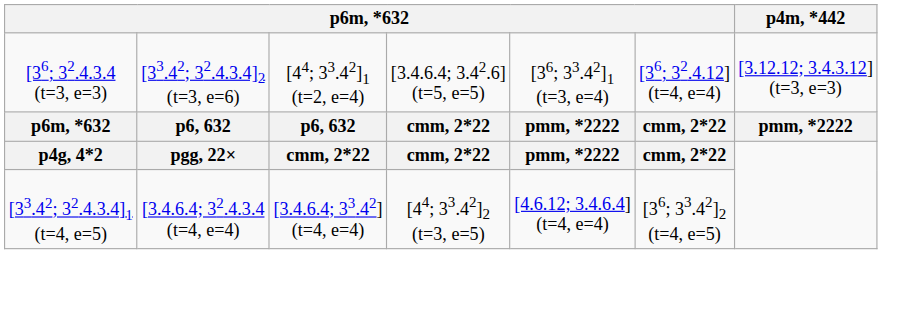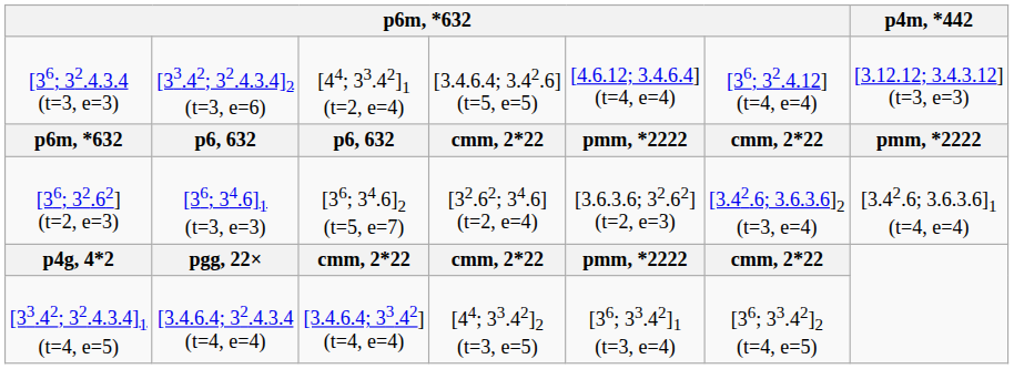[36; 32.4.3.4 (t=3, e=3) | column 5: [36; 33.42]1 (t=3, e=4) -> [4.6.12; 3.4.6.4] (t=4, e=4)
+ row: [36; 32.62] (t=2, e=3) | [36; 34.6]1 (t=3, e=3) | [36; 34.6]2 (t=5, e=7) | [32.62; 34.6] (t=2, e=4) | [3.6.3.6; 32.62] (t=2, e=3) | [3.42.6; 3.6.3.6]2 (t=3, e=4) | [3.42.6; 3.6.3.6]1 (t=4, e=4)
[33.42; 32.4.3.4]1 (t=4, e=5) | column 5: [4.6.12; 3.4.6.4] (t=4, e=4) -> [36; 33.42]1 (t=3, e=4)
